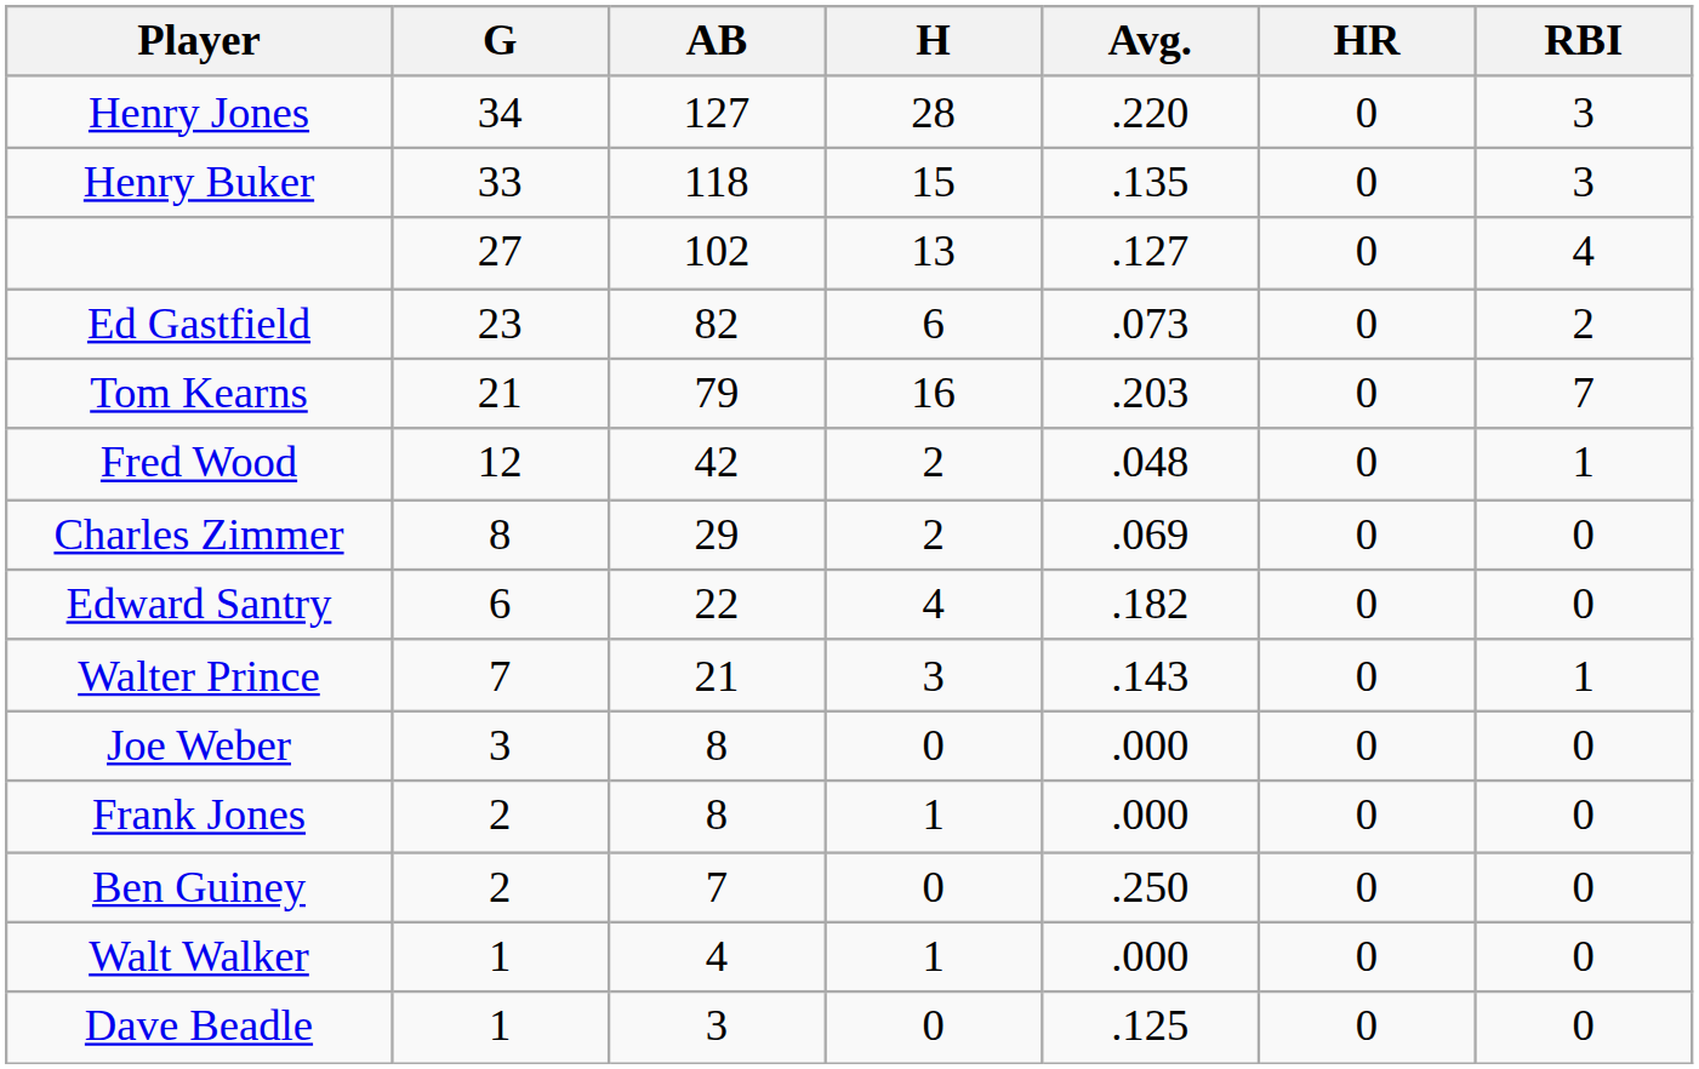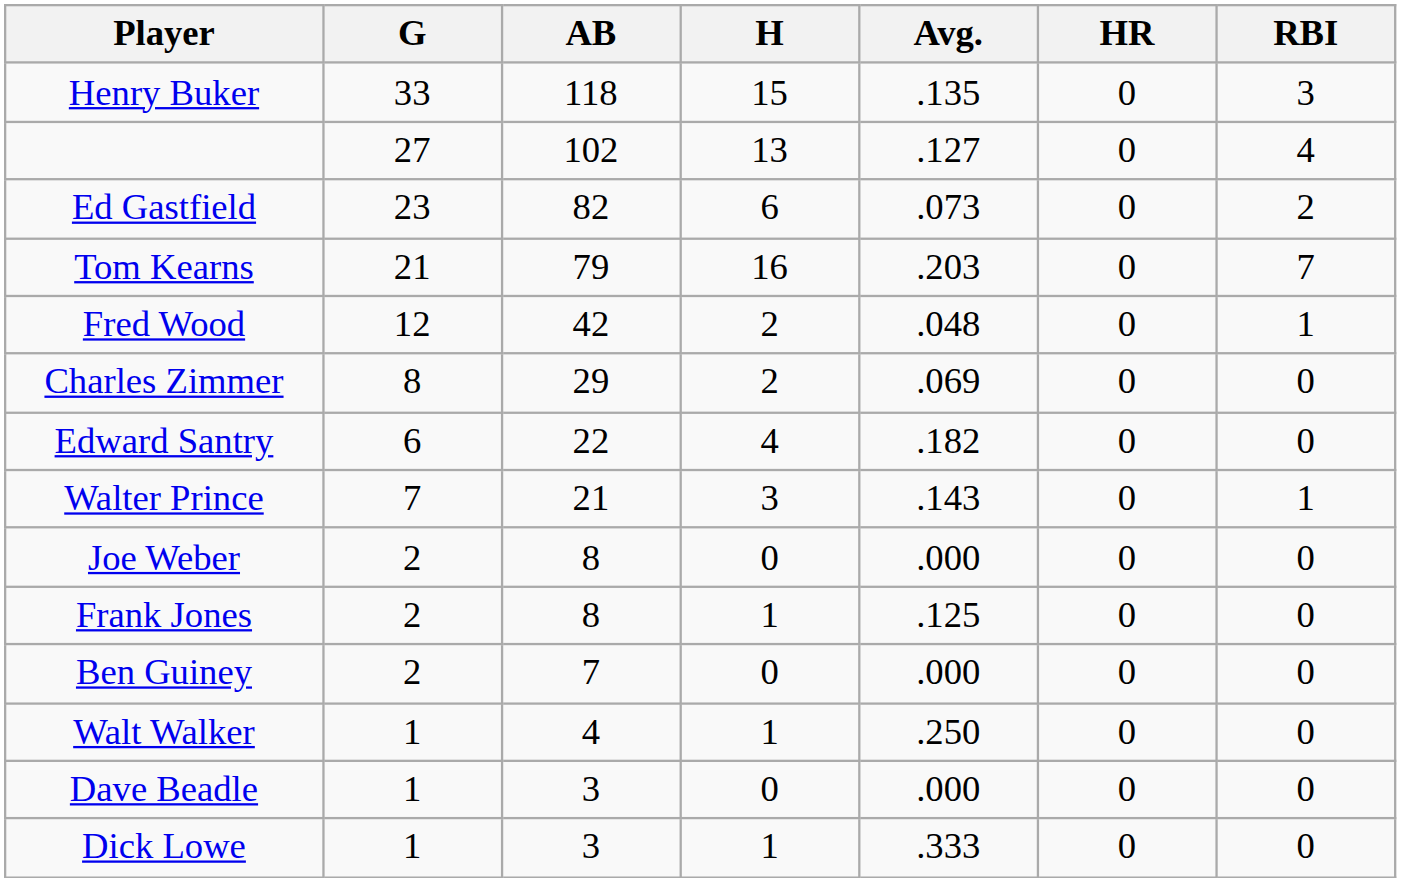- row: Henry Jones | 34 | 127 | 28 | .220 | 0 | 3
Joe Weber | G: 3 -> 2
Frank Jones | Avg.: .000 -> .125
Ben Guiney | Avg.: .250 -> .000
Walt Walker | Avg.: .000 -> .250
Dave Beadle | Avg.: .125 -> .000
+ row: Dick Lowe | 1 | 3 | 1 | .333 | 0 | 0
